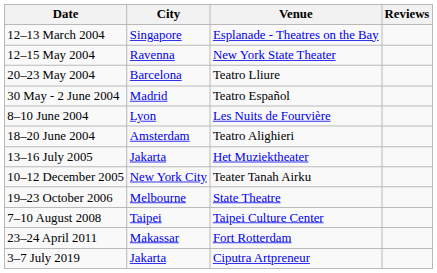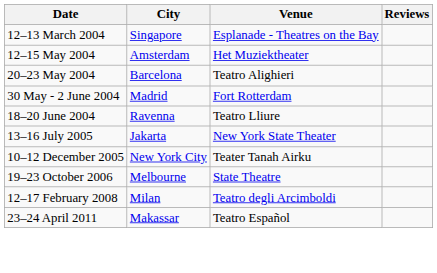12–15 May 2004 | City: Ravenna -> Amsterdam
12–15 May 2004 | Venue: New York State Theater -> Het Muziektheater
20–23 May 2004 | Venue: Teatro Lliure -> Teatro Alighieri
30 May - 2 June 2004 | Venue: Teatro Español -> Fort Rotterdam
- row: 8–10 June 2004 | Lyon | Les Nuits de Fourvière
18–20 June 2004 | City: Amsterdam -> Ravenna
18–20 June 2004 | Venue: Teatro Alighieri -> Teatro Lliure
13–16 July 2005 | Venue: Het Muziektheater -> New York State Theater
+ row: 12–17 February 2008 | Milan | Teatro degli Arcimboldi
- row: 7–10 August 2008 | Taipei | Taipei Culture Center
23–24 April 2011 | Venue: Fort Rotterdam -> Teatro Español
- row: 3–7 July 2019 | Jakarta | Ciputra Artpreneur
